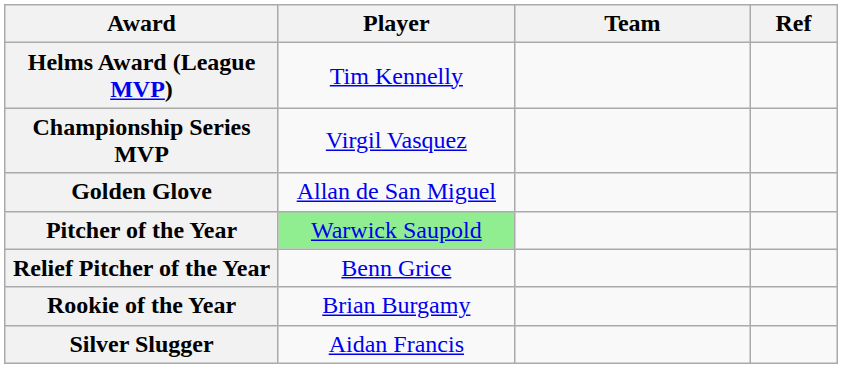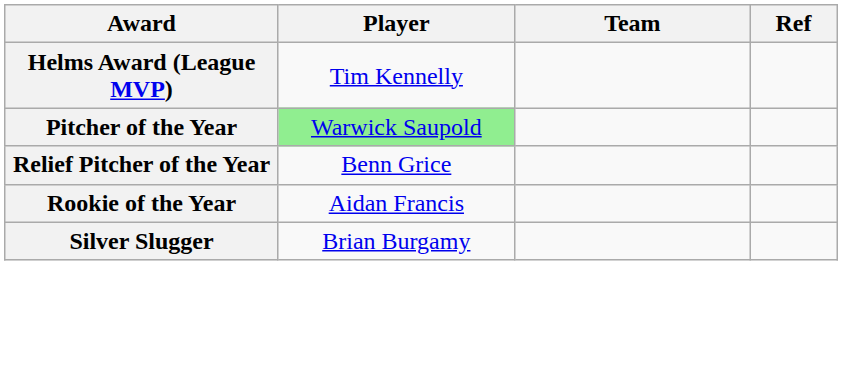- row: Championship Series MVP | Virgil Vasquez
- row: Golden Glove | Allan de San Miguel
Rookie of the Year | Player: Brian Burgamy -> Aidan Francis
Silver Slugger | Player: Aidan Francis -> Brian Burgamy
